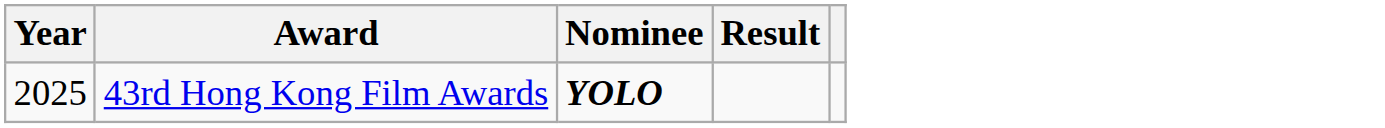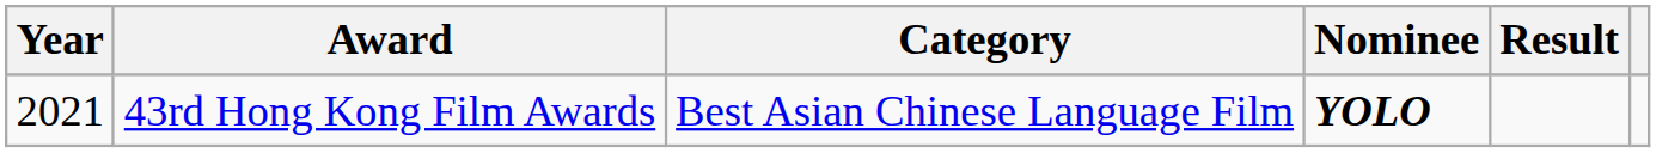+ column: Category | Best Asian Chinese Language Film
43rd Hong Kong Film Awards | Year: 2025 -> 2021
